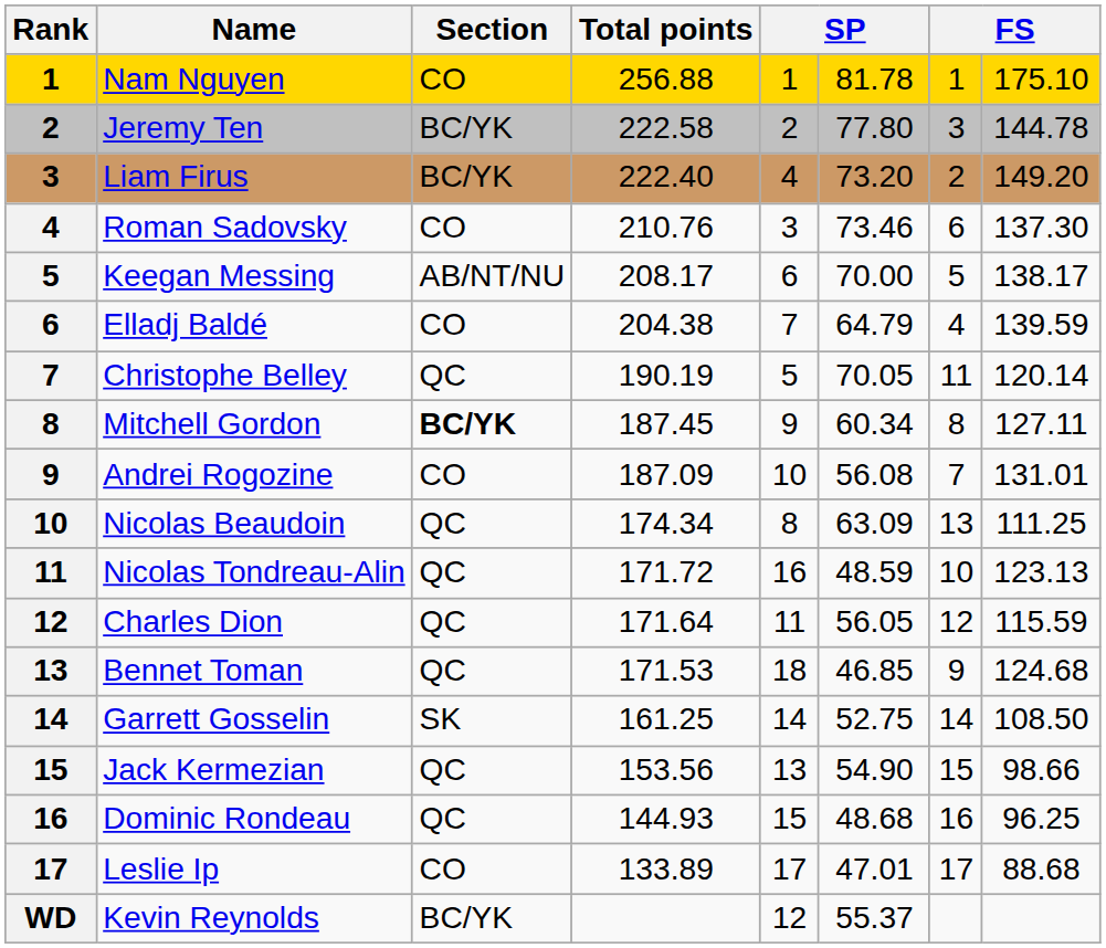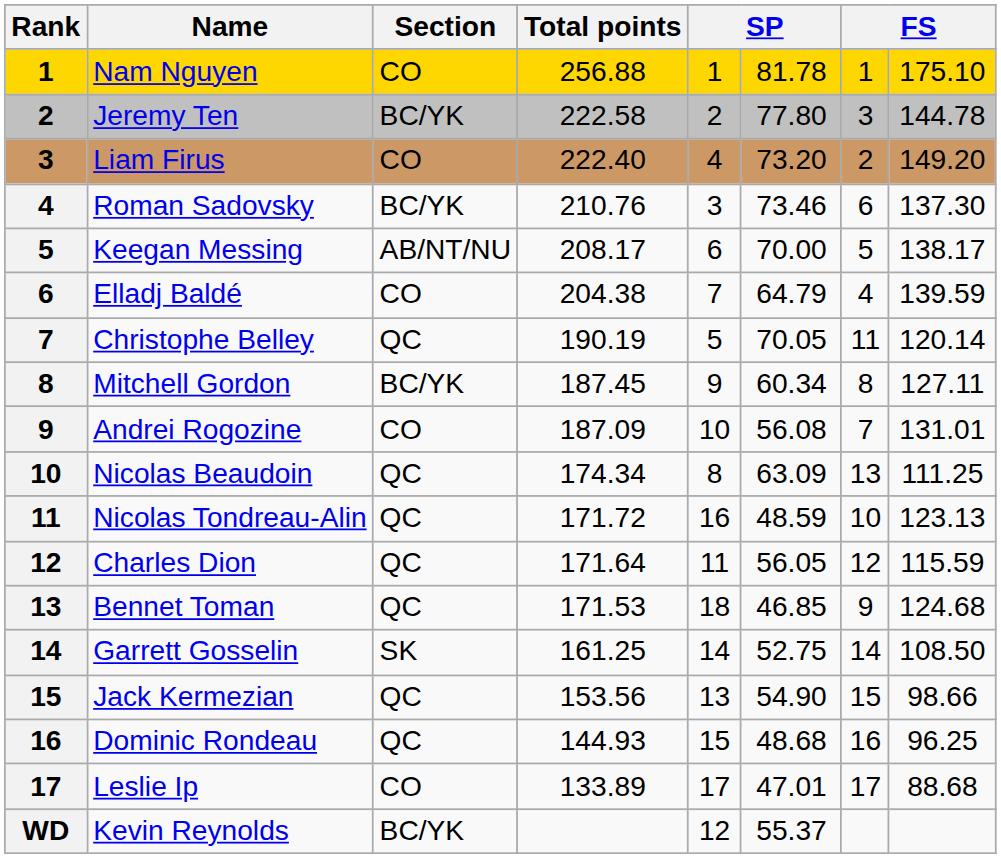Liam Firus | Section: BC/YK -> CO
Roman Sadovsky | Section: CO -> BC/YK
Mitchell Gordon | Section: bold -> normal
